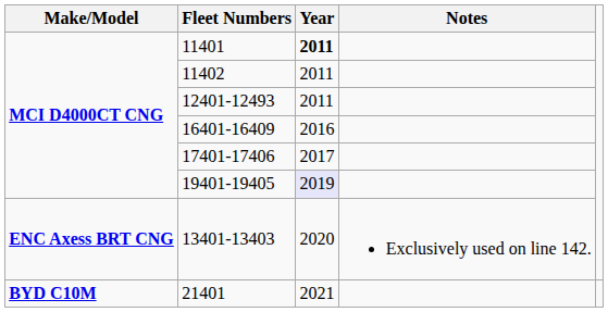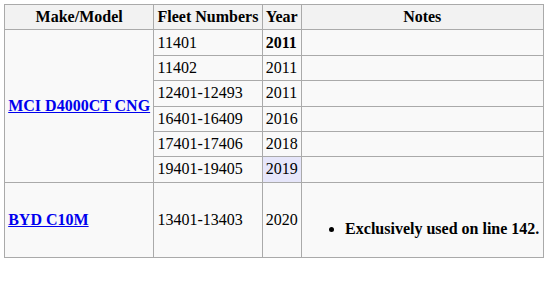17401-17406 | Year: 2017 -> 2018
13401-13403 | Make/Model: ENC Axess BRT CNG -> BYD C10M
13401-13403 | Notes: normal -> bold
- row: BYD C10M | 21401 | 2021
